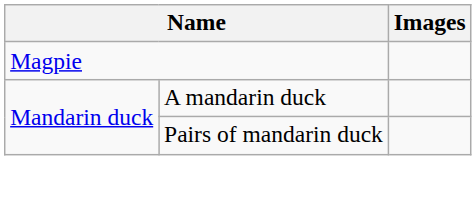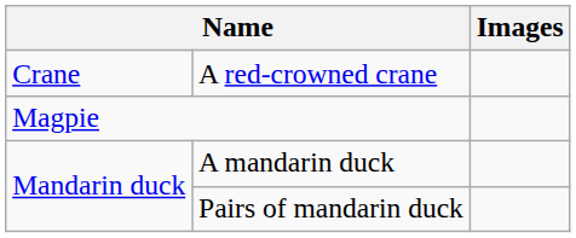+ row: Crane | A red-crowned crane
